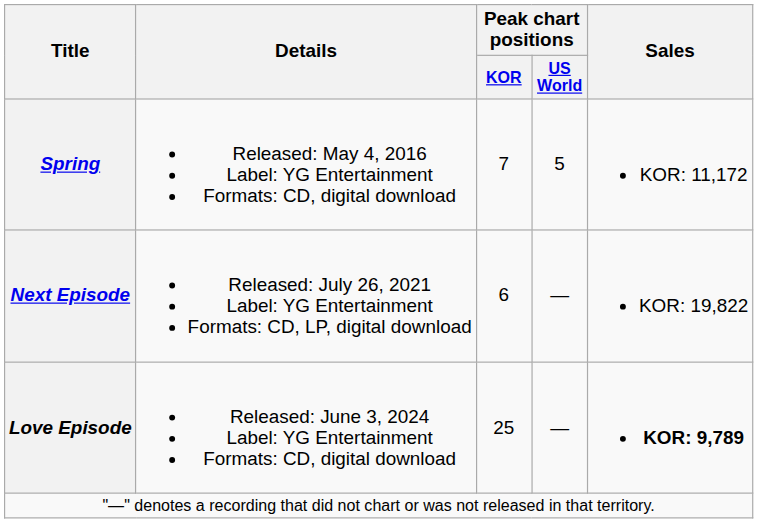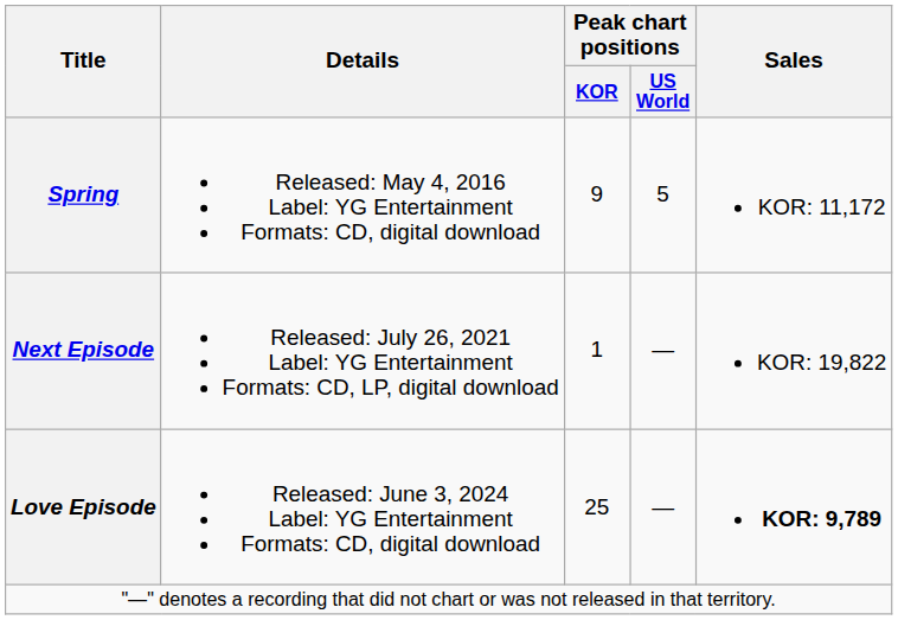Spring | Peak chart positions / KOR: 7 -> 9
Next Episode | Peak chart positions / KOR: 6 -> 1
